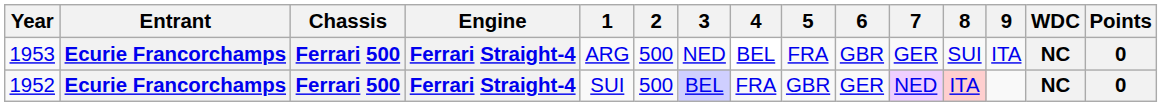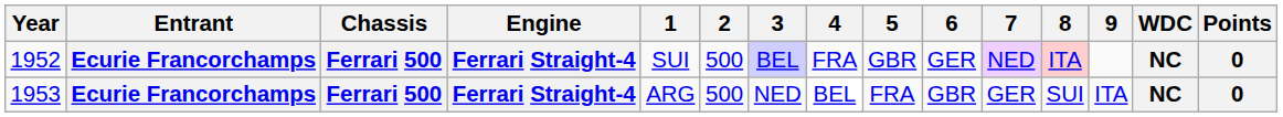rows swapped: 1952 <-> 1953
